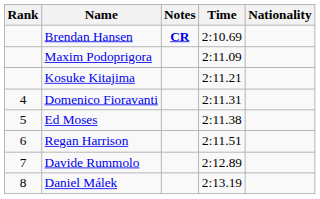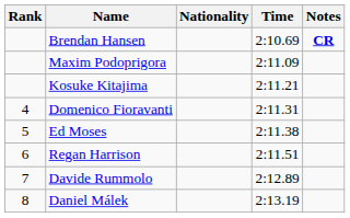columns swapped: Nationality <-> Notes
